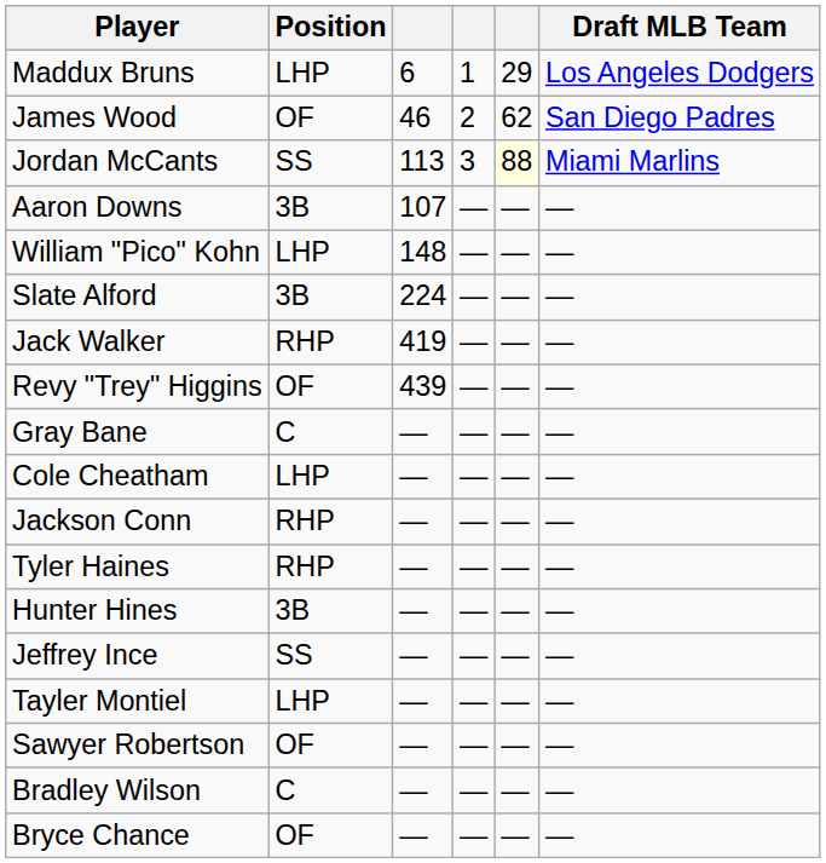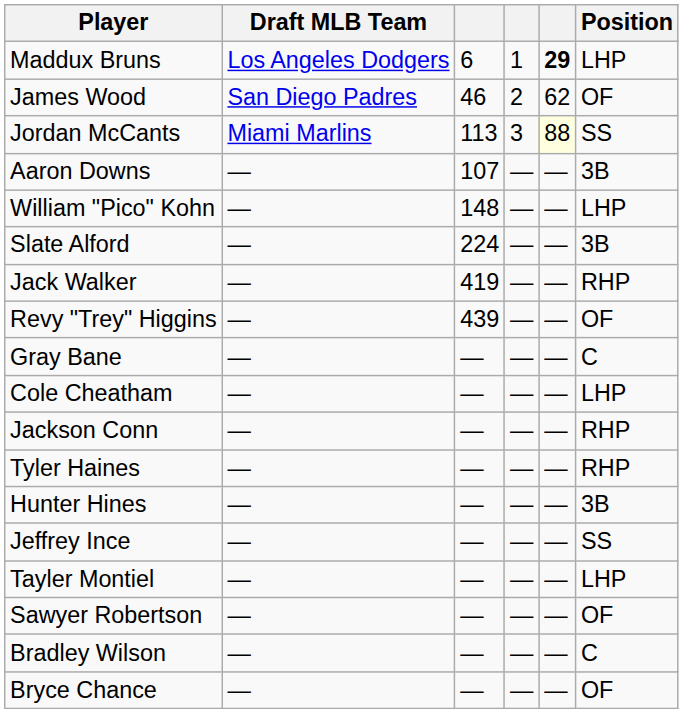columns swapped: Position <-> Draft MLB Team
Maddux Bruns | column 5: normal -> bold
